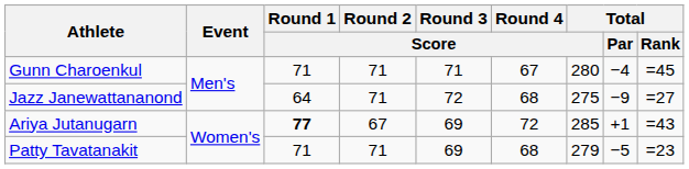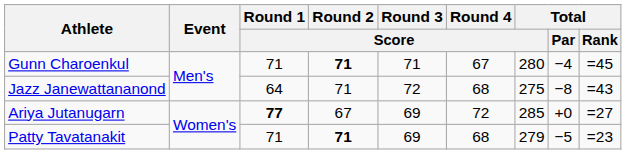Gunn Charoenkul | Round 2 / Score: normal -> bold
Jazz Janewattananond | Total / Par: −9 -> −8
Jazz Janewattananond | Total / Rank: =27 -> =43
Ariya Jutanugarn | Total / Par: +1 -> +0
Ariya Jutanugarn | Total / Rank: =43 -> =27
Patty Tavatanakit | Round 2 / Score: normal -> bold
